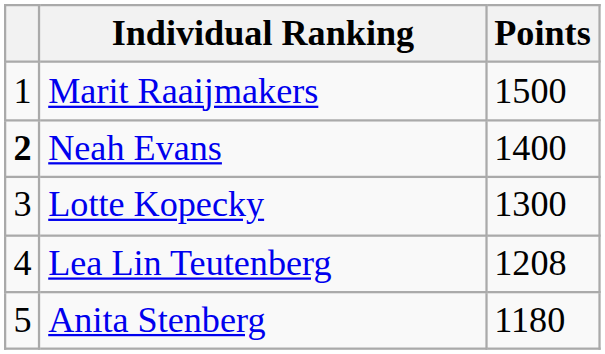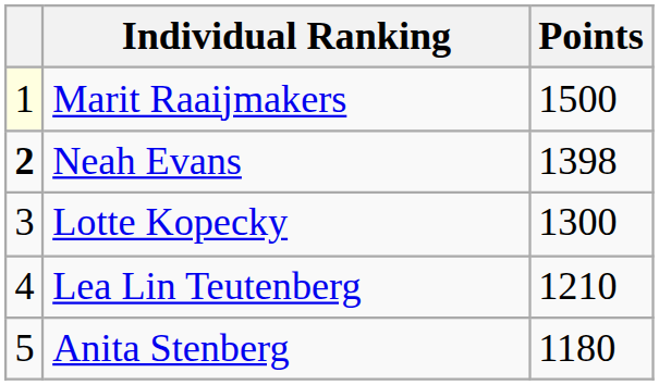Marit Raaijmakers | column 1: no background -> lightyellow background
Neah Evans | Points: 1400 -> 1398
Lea Lin Teutenberg | Points: 1208 -> 1210
